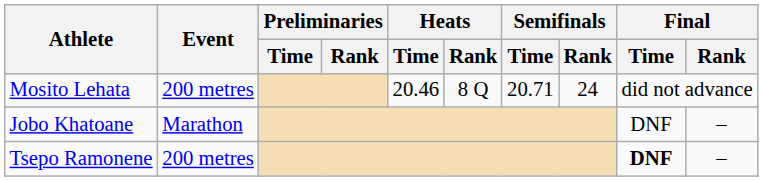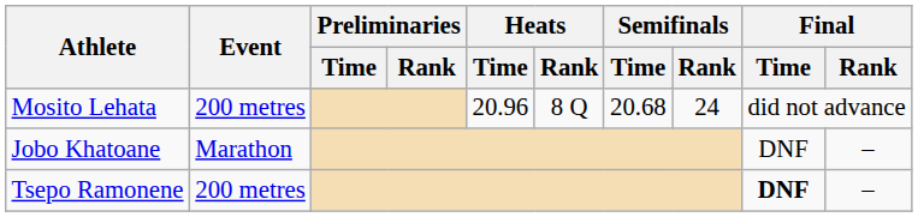Mosito Lehata | Heats / Time: 20.46 -> 20.96
Mosito Lehata | Semifinals / Time: 20.71 -> 20.68
